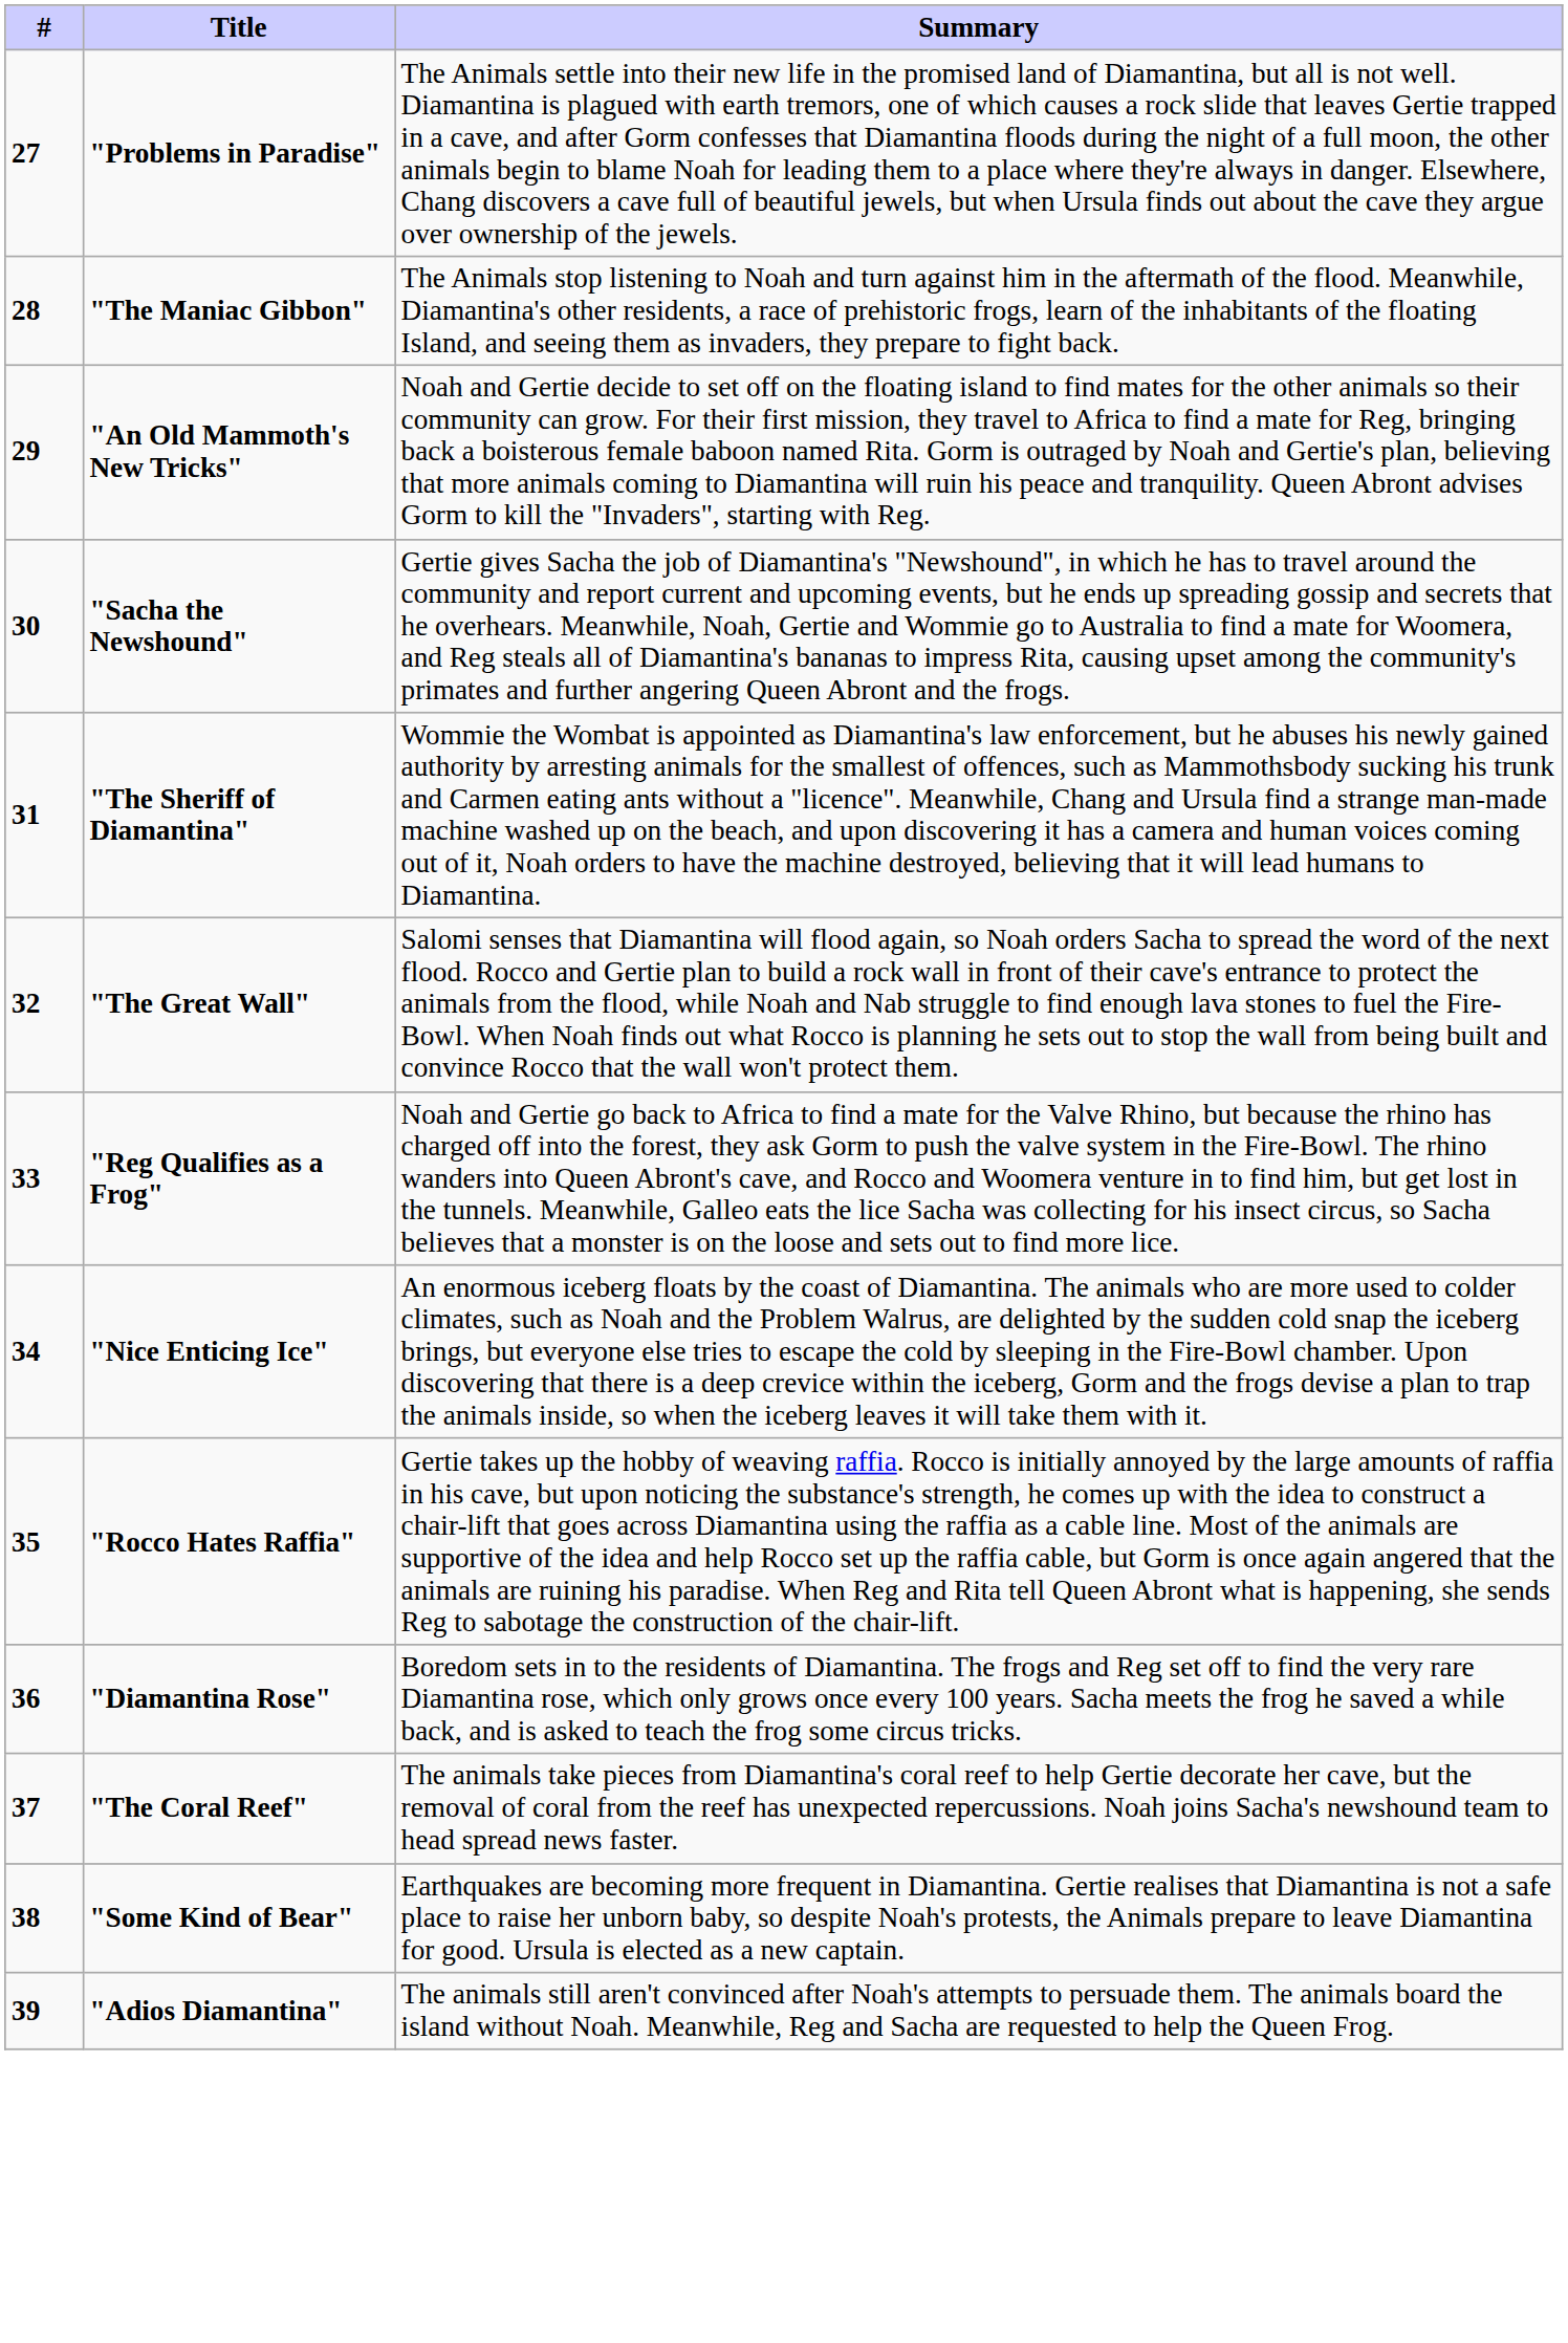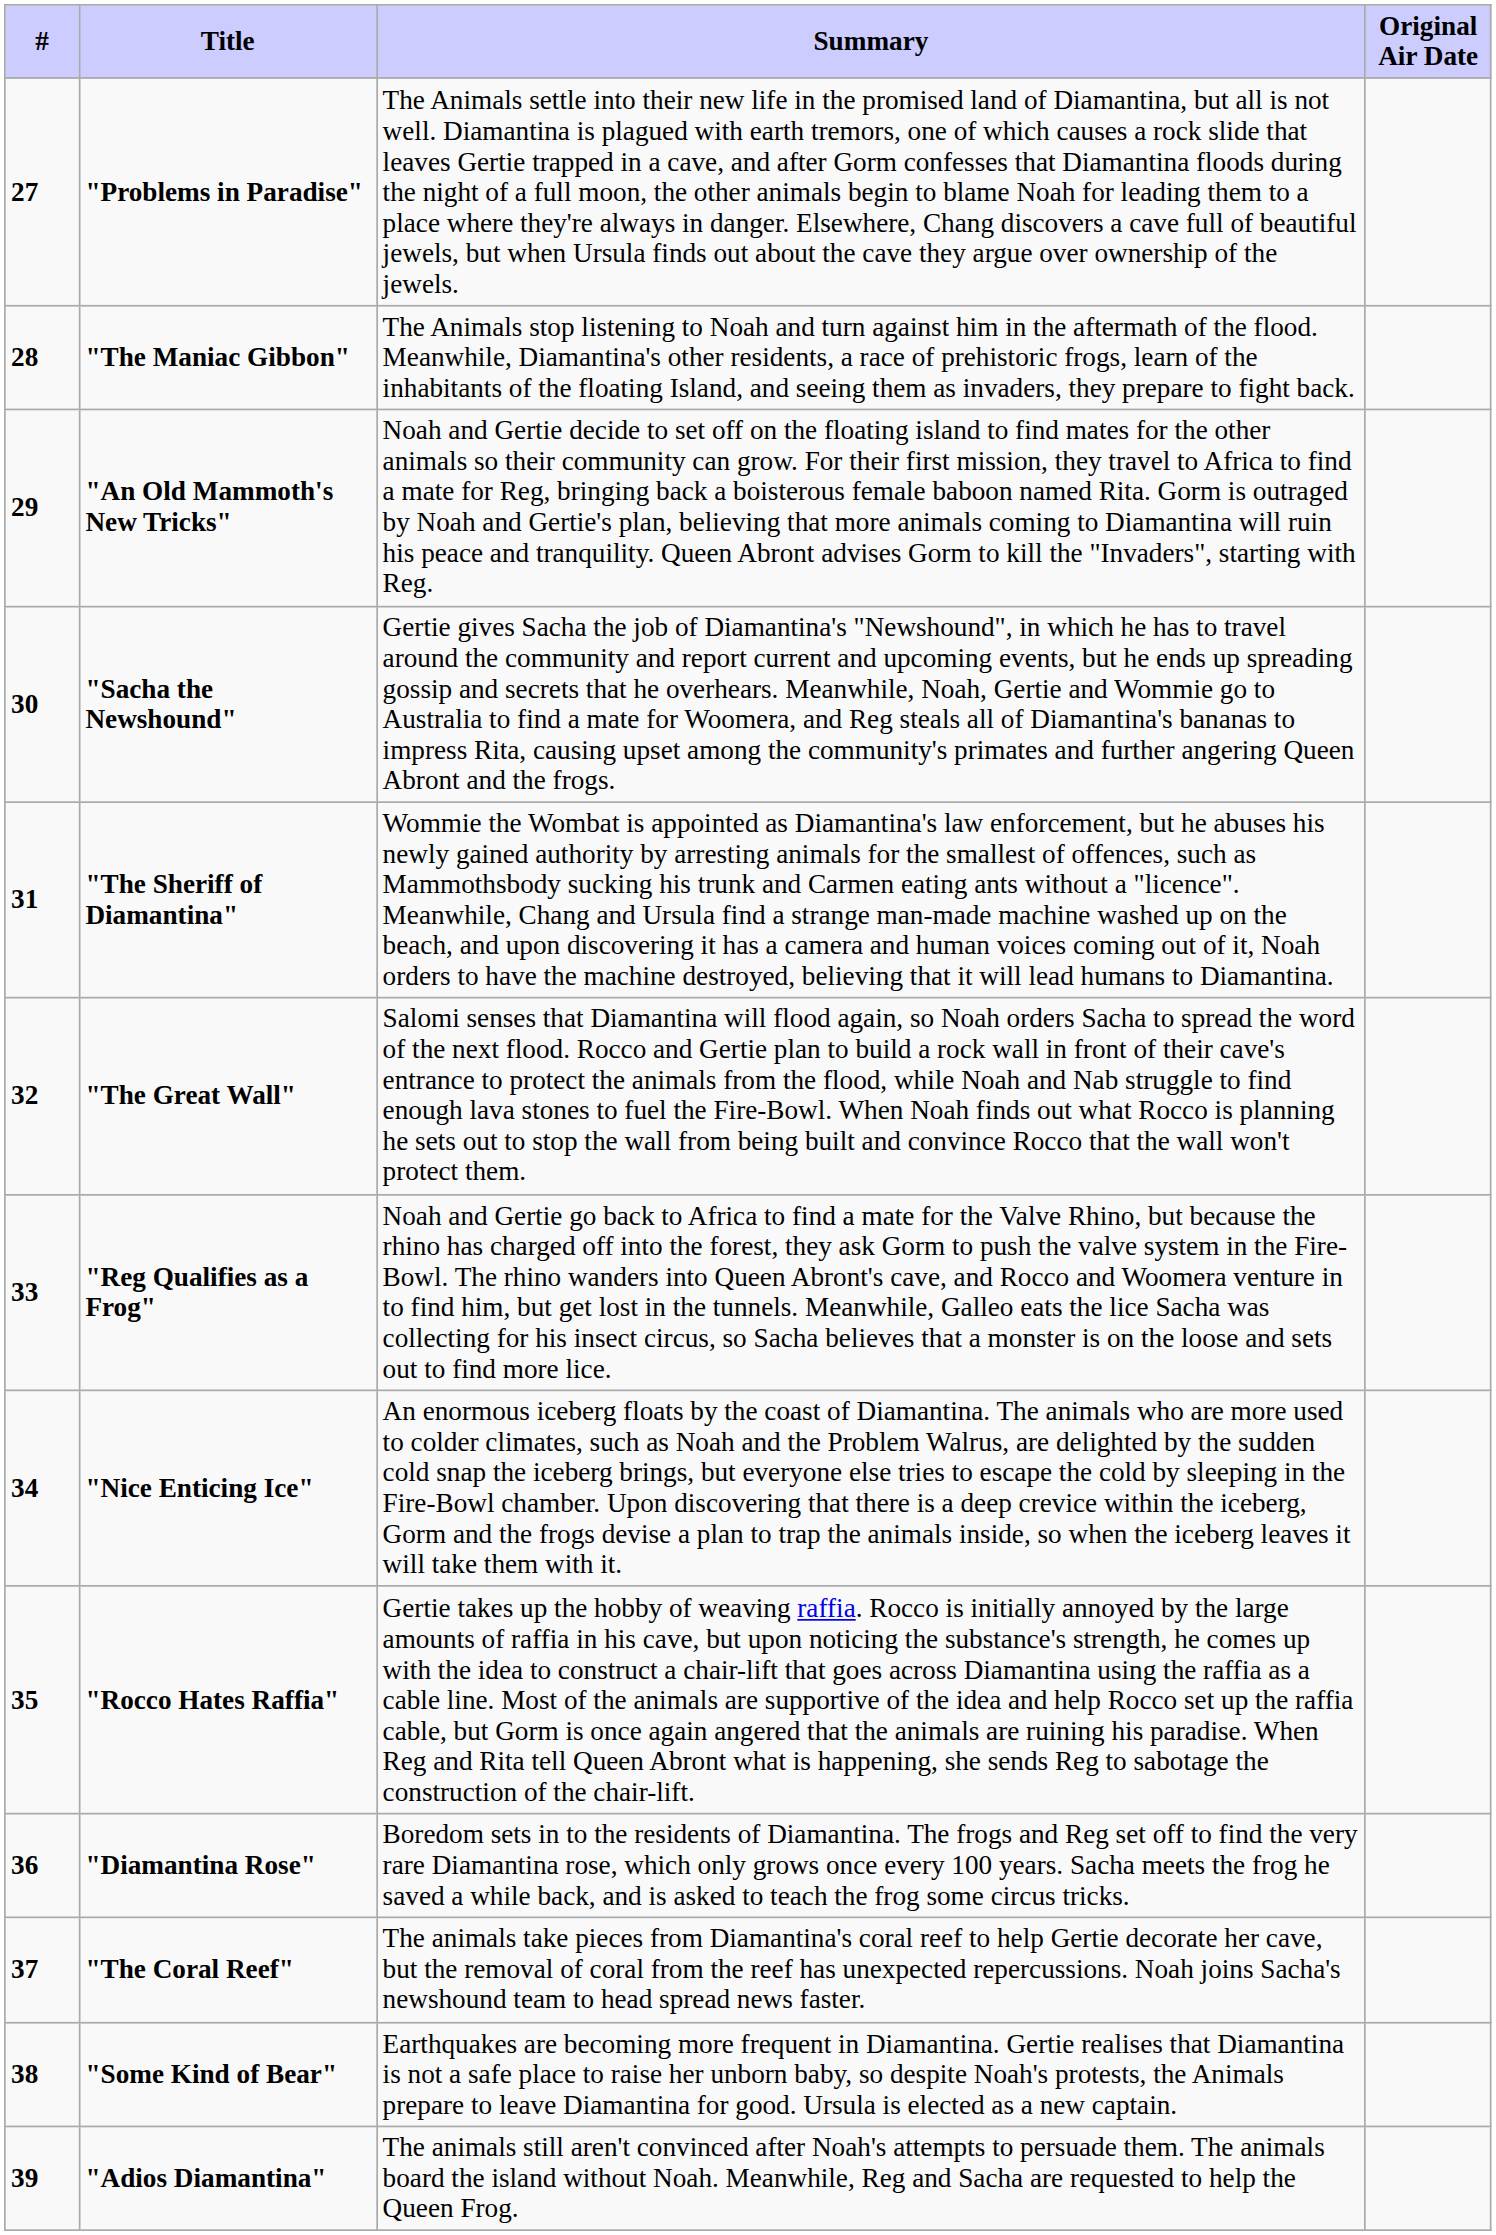+ column: Original Air Date
